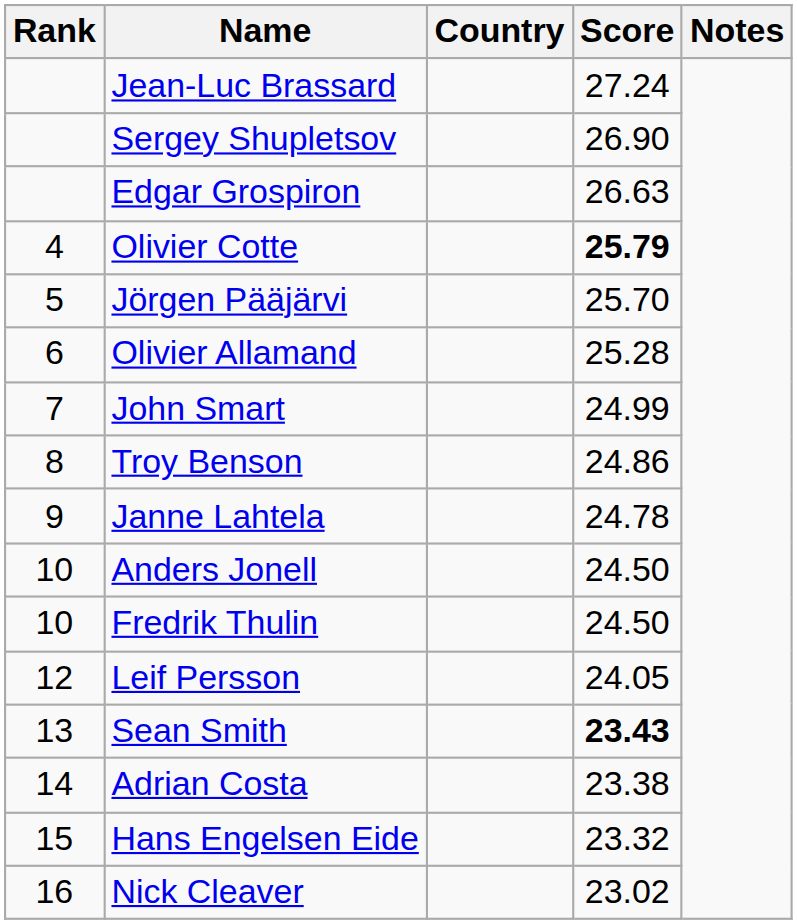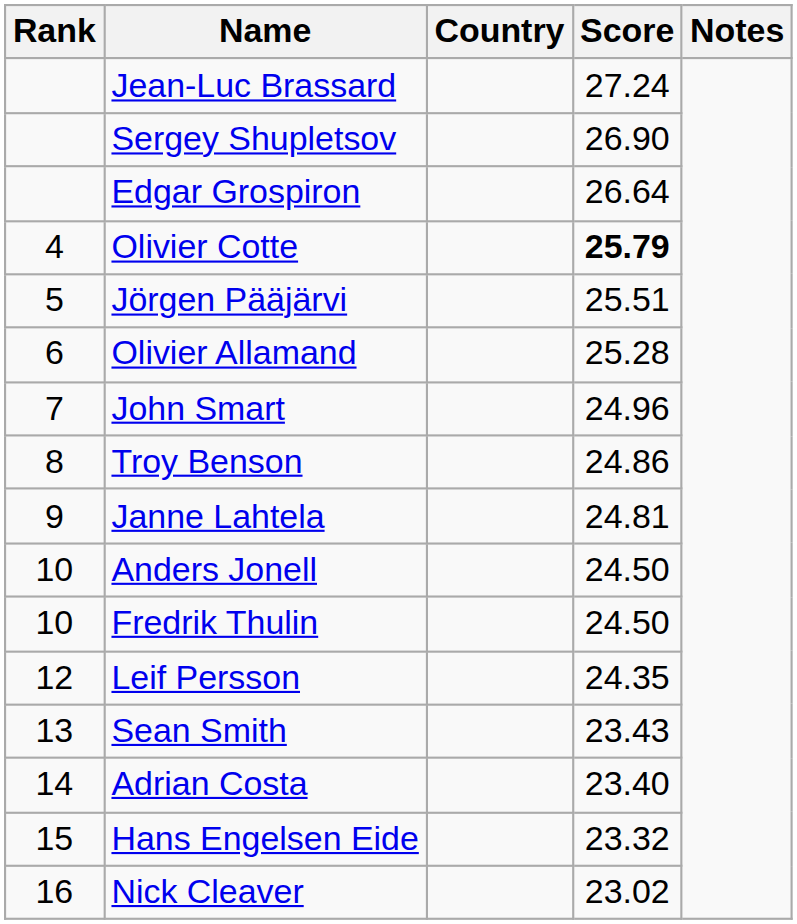Edgar Grospiron | Score: 26.63 -> 26.64
Jörgen Pääjärvi | Score: 25.70 -> 25.51
John Smart | Score: 24.99 -> 24.96
Janne Lahtela | Score: 24.78 -> 24.81
Leif Persson | Score: 24.05 -> 24.35
Sean Smith | Score: bold -> normal
Adrian Costa | Score: 23.38 -> 23.40
